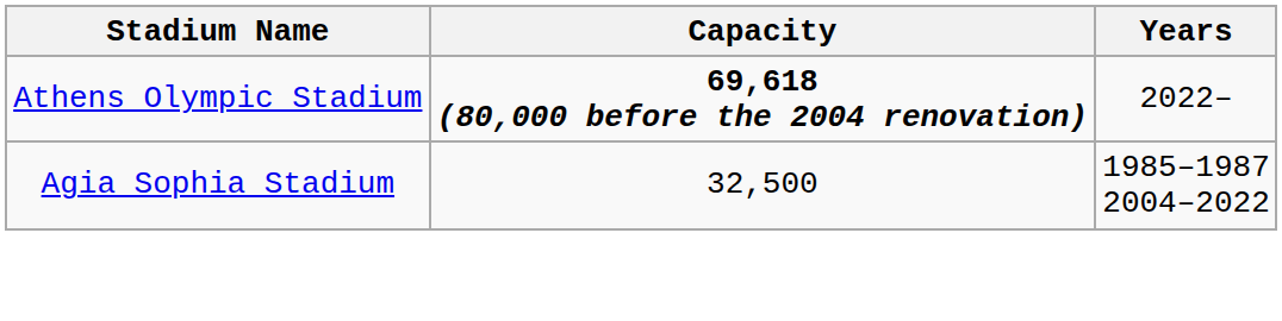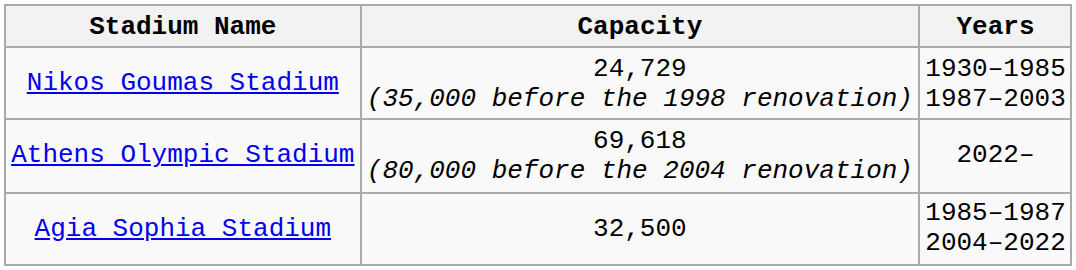+ row: Nikos Goumas Stadium | 24,729 (35,000 before the 1998 renovation) | 1930–1985 1987–2003
Athens Olympic Stadium | Capacity: bold -> normal
